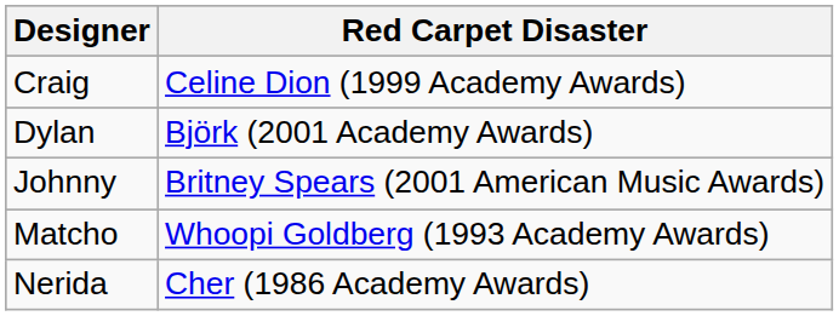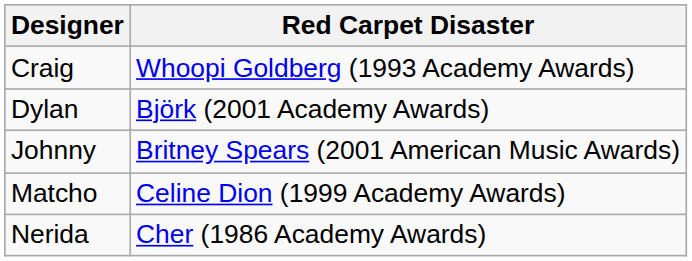Craig | Red Carpet Disaster: Celine Dion (1999 Academy Awards) -> Whoopi Goldberg (1993 Academy Awards)
Matcho | Red Carpet Disaster: Whoopi Goldberg (1993 Academy Awards) -> Celine Dion (1999 Academy Awards)
